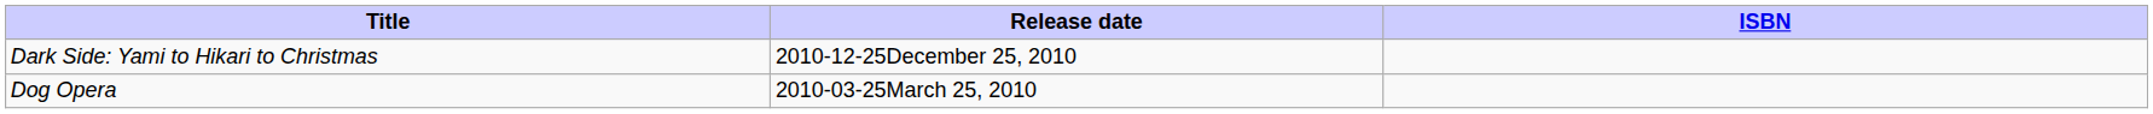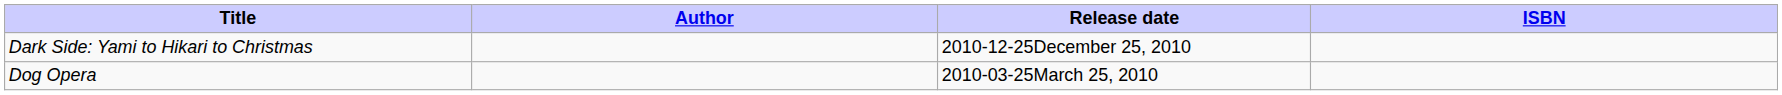+ column: Author
